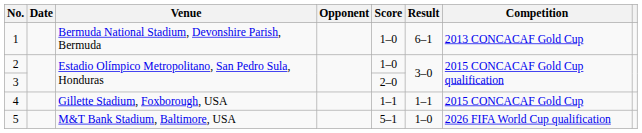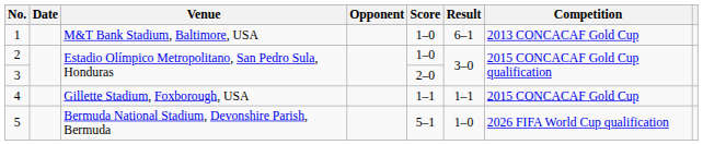1 | Venue: Bermuda National Stadium, Devonshire Parish, Bermuda -> M&T Bank Stadium, Baltimore, USA
5 | Venue: M&T Bank Stadium, Baltimore, USA -> Bermuda National Stadium, Devonshire Parish, Bermuda
